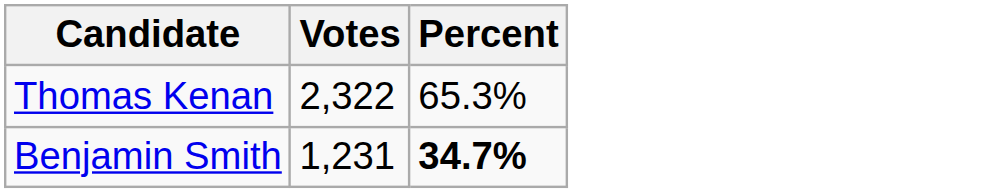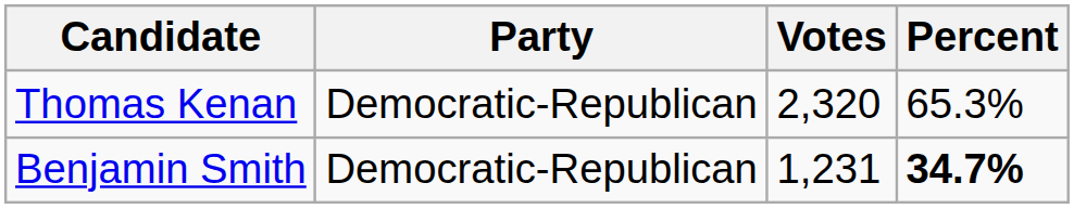+ column: Party | Democratic-Republican | Democratic-Republican
Thomas Kenan | Votes: 2,322 -> 2,320
